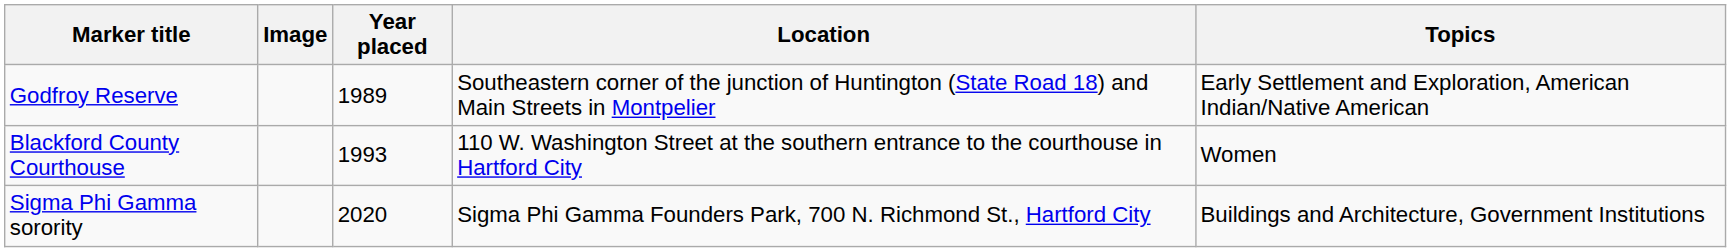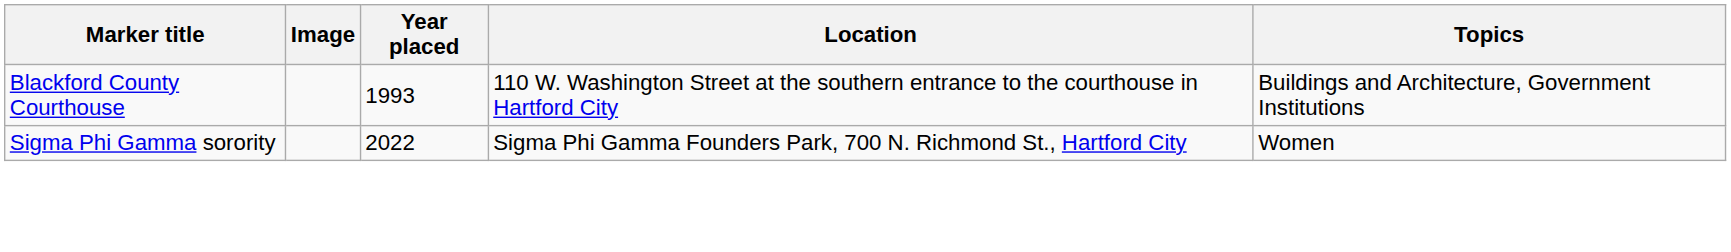- row: Godfroy Reserve | 1989 | Southeastern corner of the junction of Huntington (State Road 18) and Main Streets in Montpelier | Early Settlement and Exploration, American Indian/Native American
Blackford County Courthouse | Topics: Women -> Buildings and Architecture, Government Institutions
Sigma Phi Gamma sorority | Year placed: 2020 -> 2022
Sigma Phi Gamma sorority | Topics: Buildings and Architecture, Government Institutions -> Women
